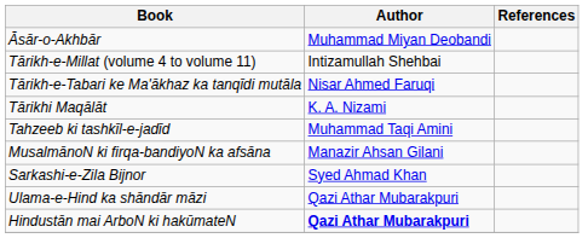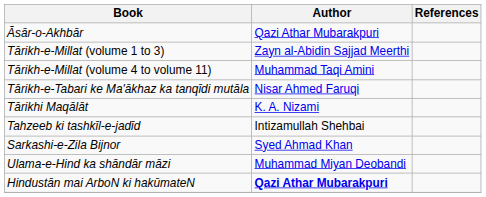Āsār-o-Akhbār | Author: Muhammad Miyan Deobandi -> Qazi Athar Mubarakpuri
+ row: Tārikh-e-Millat (volume 1 to 3) | Zayn al-Abidin Sajjad Meerthi
Tārikh-e-Millat (volume 4 to volume 11) | Author: Intizamullah Shehbai -> Muhammad Taqi Amini
Tahzeeb ki tashkīl-e-jadīd | Author: Muhammad Taqi Amini -> Intizamullah Shehbai
- row: MusalmānoN ki firqa-bandiyoN ka afsāna | Manazir Ahsan Gilani
Ulama-e-Hind ka shāndār māzi | Author: Qazi Athar Mubarakpuri -> Muhammad Miyan Deobandi
